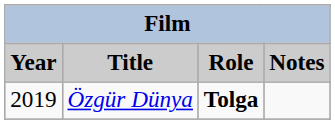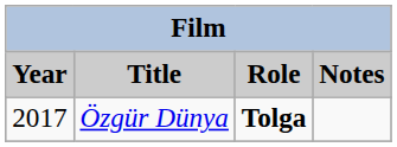Özgür Dünya | Year: 2019 -> 2017
